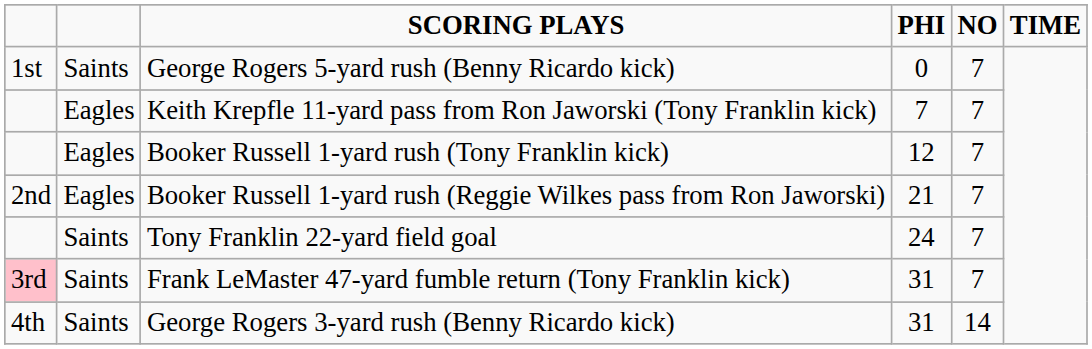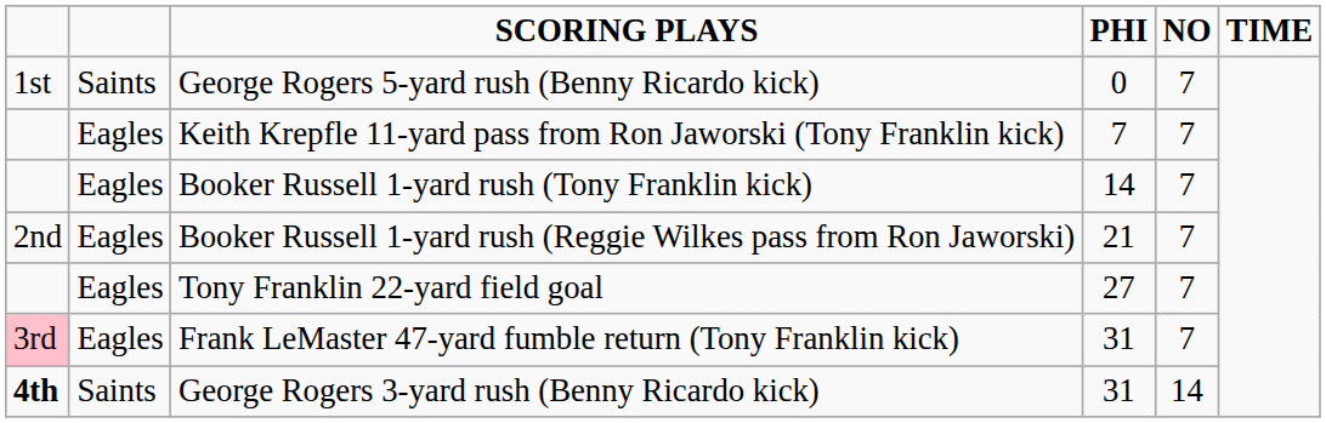Booker Russell 1-yard rush (Tony Franklin kick) | PHI: 12 -> 14
Tony Franklin 22-yard field goal | column 2: Saints -> Eagles
Tony Franklin 22-yard field goal | PHI: 24 -> 27
Frank LeMaster 47-yard fumble return (Tony Franklin kick) | column 2: Saints -> Eagles
George Rogers 3-yard rush (Benny Ricardo kick) | column 1: normal -> bold
